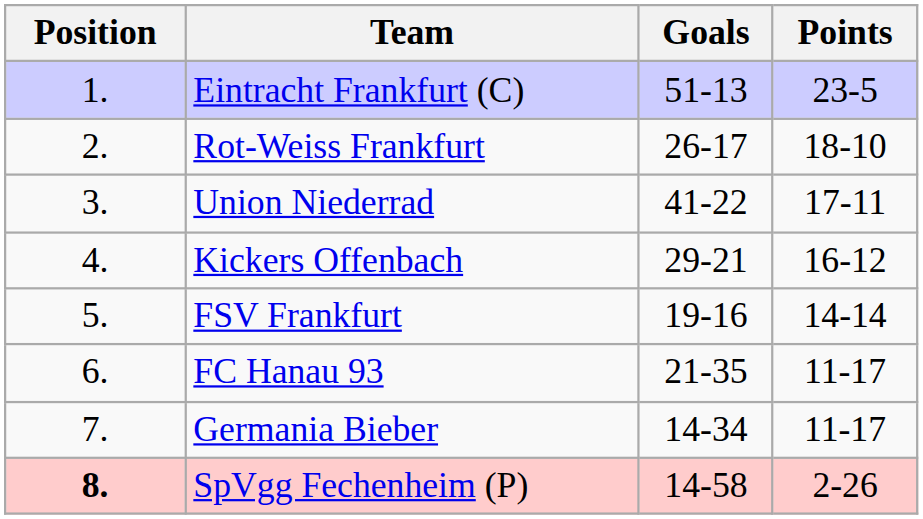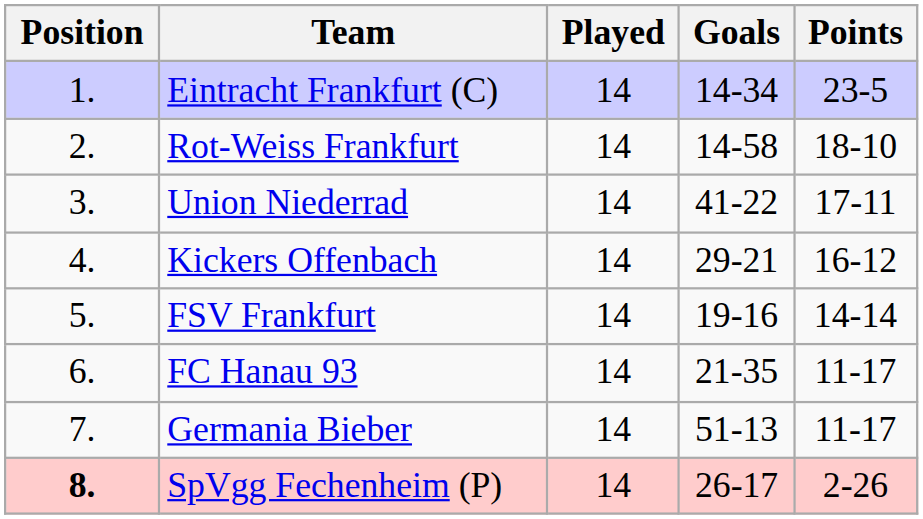+ column: Played | 14 | 14 | 14 | 14 | 14 | 14 | 14 | 14
Eintracht Frankfurt (C) | Goals: 51-13 -> 14-34
Rot-Weiss Frankfurt | Goals: 26-17 -> 14-58
Germania Bieber | Goals: 14-34 -> 51-13
SpVgg Fechenheim (P) | Goals: 14-58 -> 26-17
